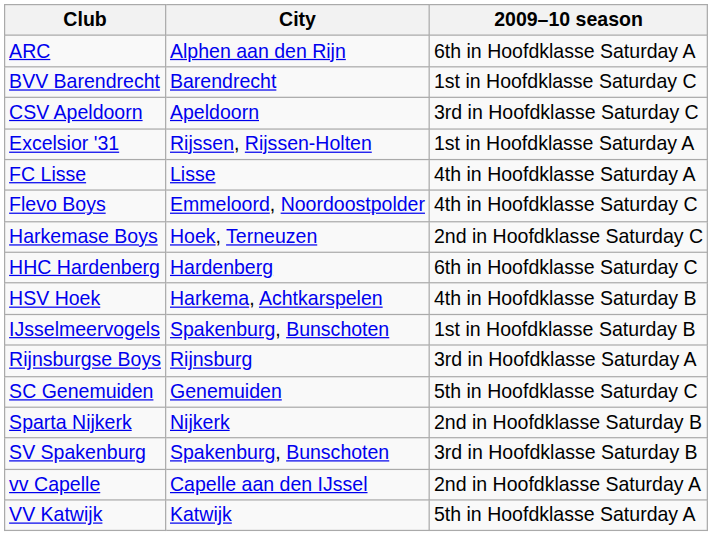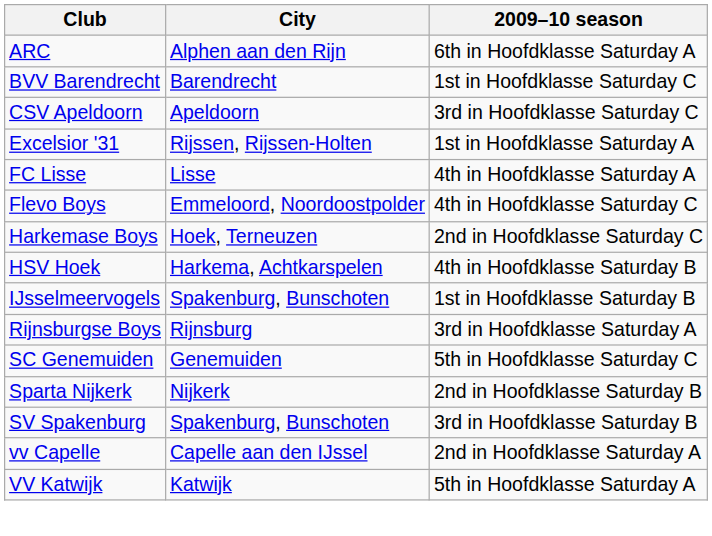- row: HHC Hardenberg | Hardenberg | 6th in Hoofdklasse Saturday C
